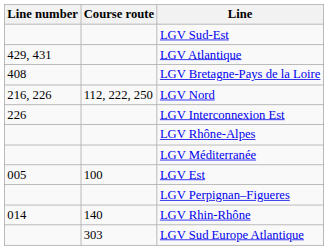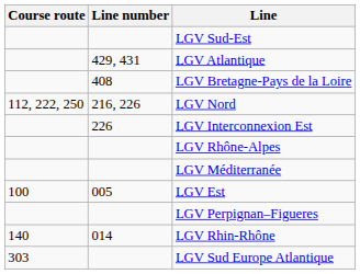columns swapped: Line number <-> Course route
